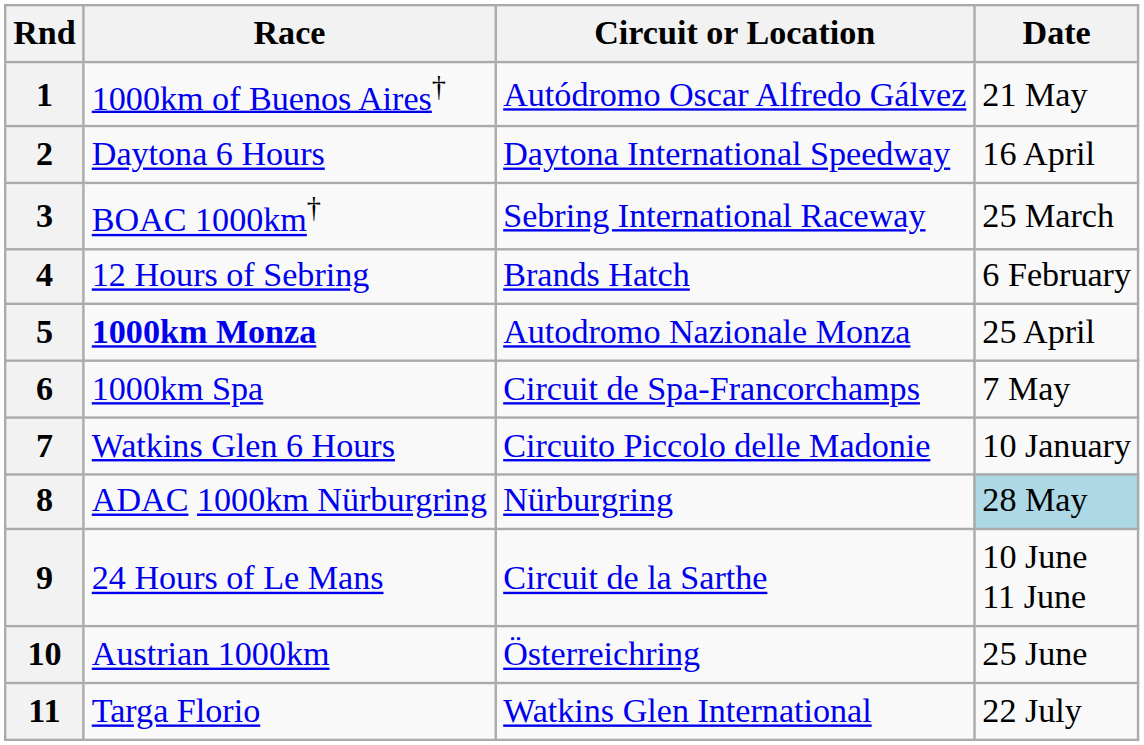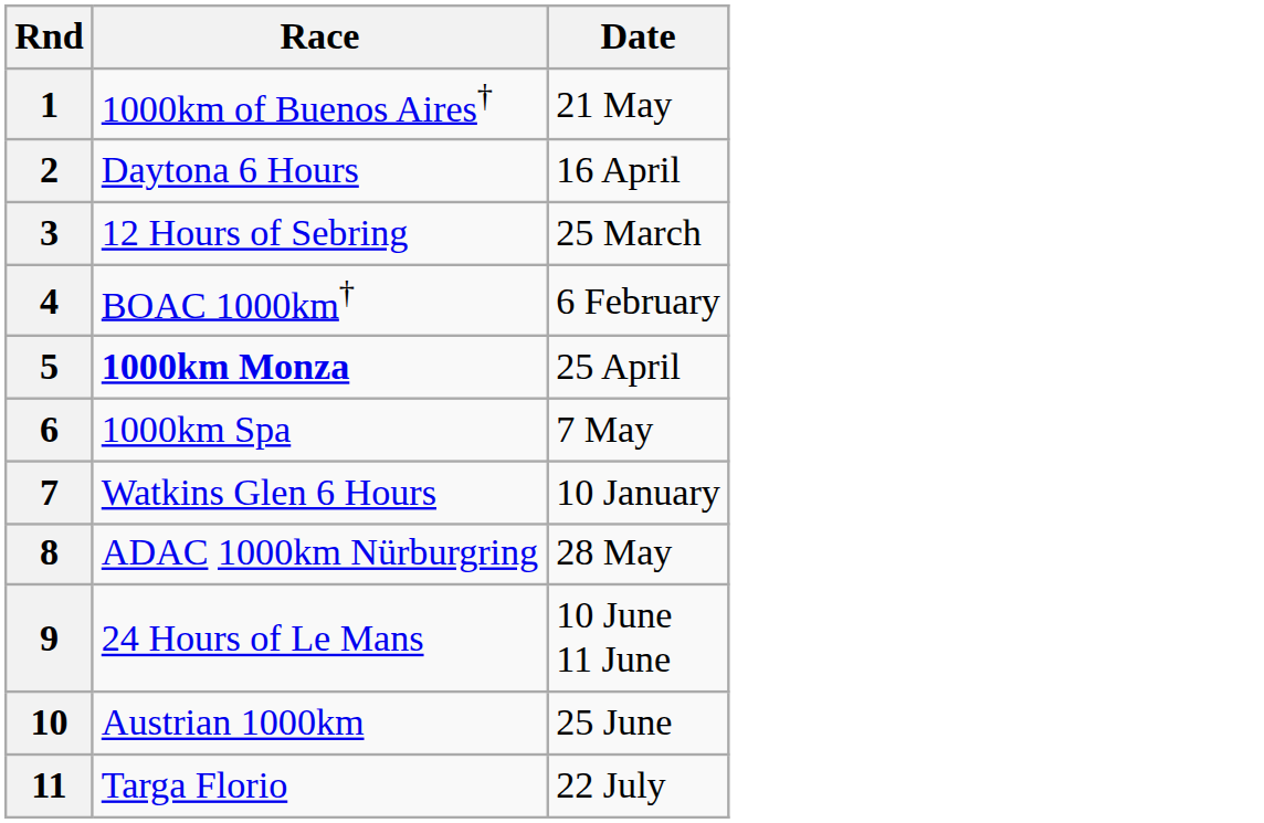- column: Circuit or Location | Autódromo Oscar Alfredo Gálvez | Daytona International Speedway | Sebring International Raceway | Brands Hatch | Autodromo Nazionale Monza | Circuit de Spa-Francorchamps | Circuito Piccolo delle Madonie | Nürburgring | Circuit de la Sarthe | Österreichring | Watkins Glen International
3 | Race: BOAC 1000km† -> 12 Hours of Sebring
4 | Race: 12 Hours of Sebring -> BOAC 1000km†
8 | Date: lightblue background -> no background
